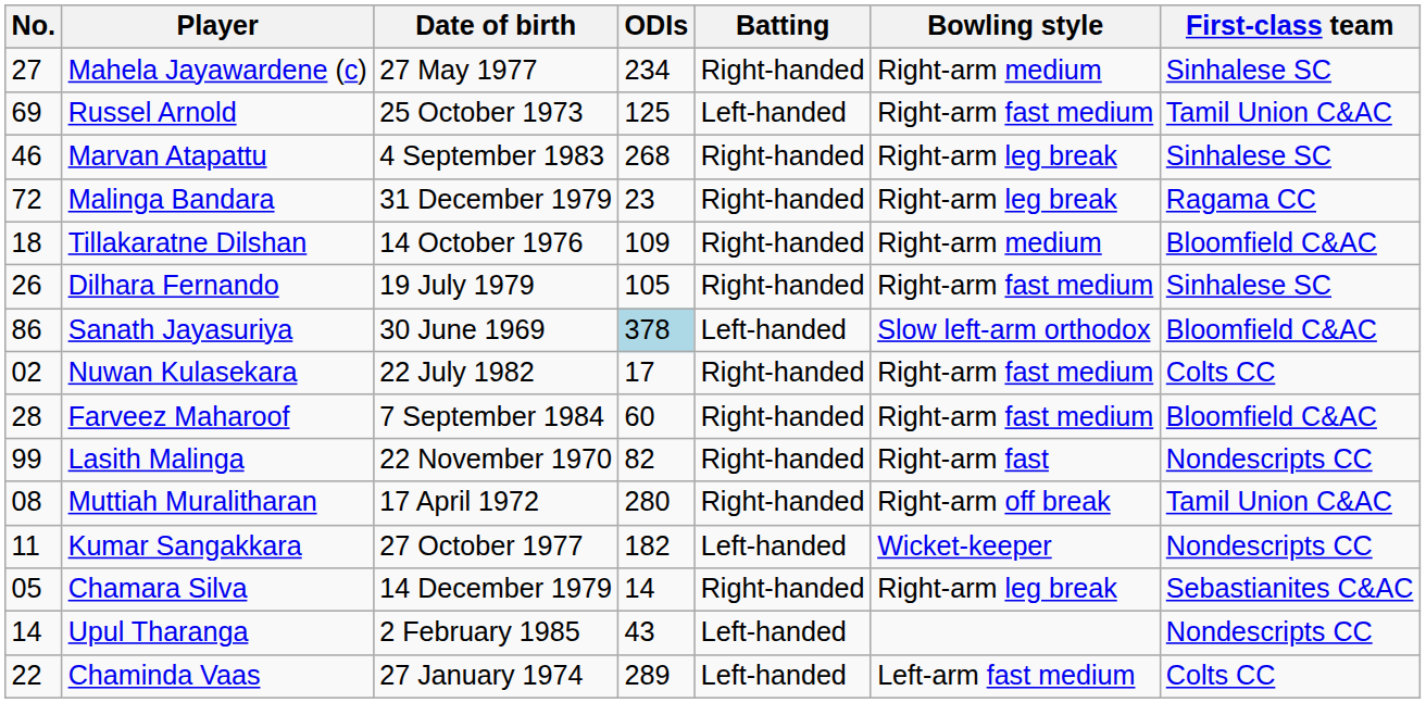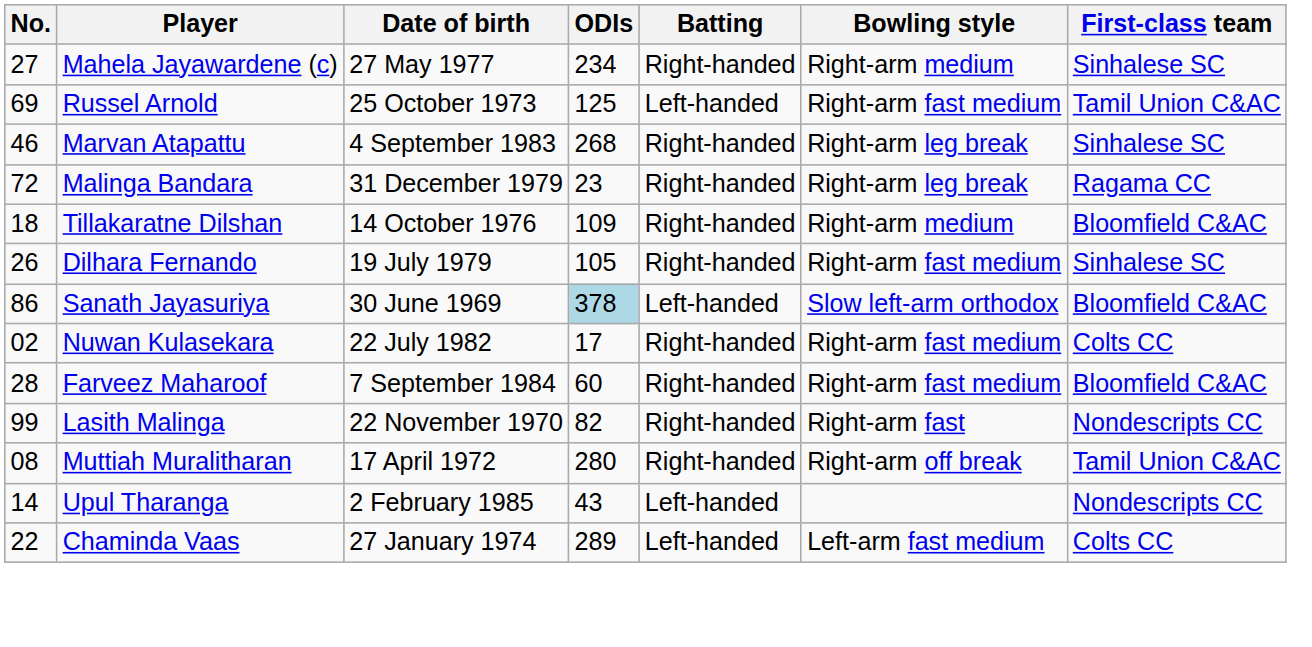- row: 11 | Kumar Sangakkara | 27 October 1977 | 182 | Left-handed | Wicket-keeper | Nondescripts CC
- row: 05 | Chamara Silva | 14 December 1979 | 14 | Right-handed | Right-arm leg break | Sebastianites C&AC
